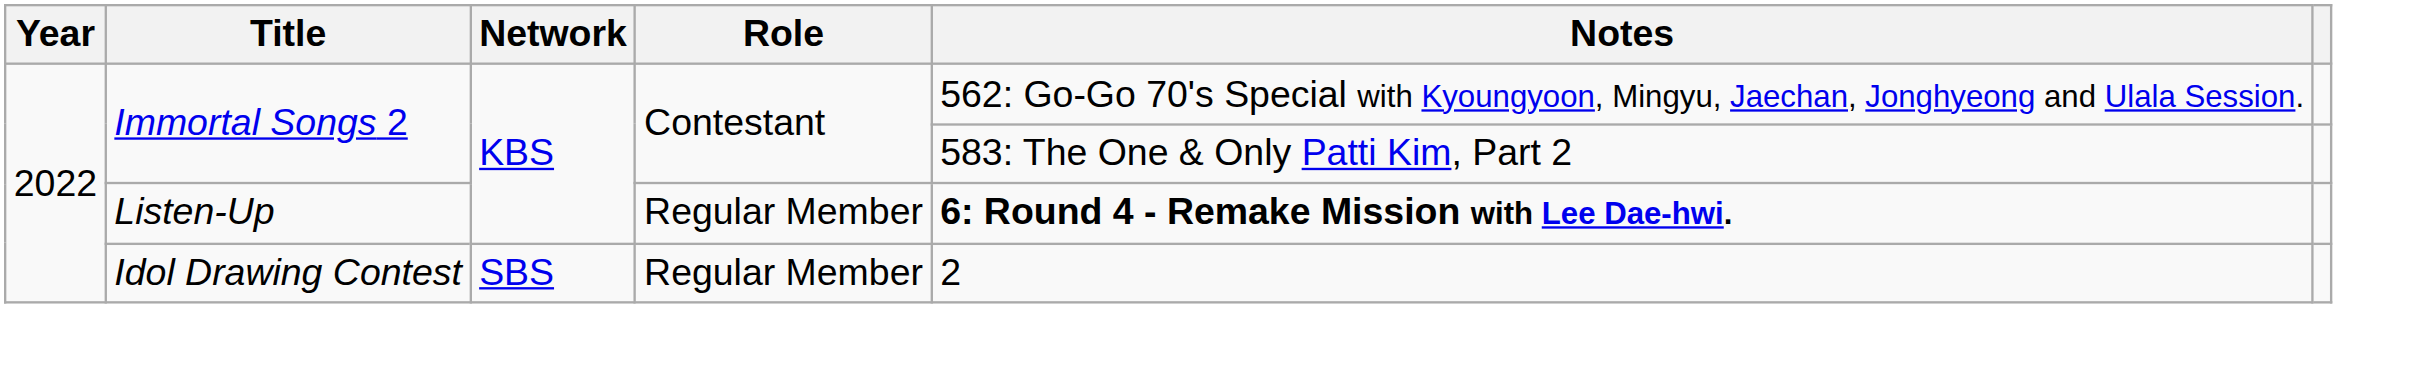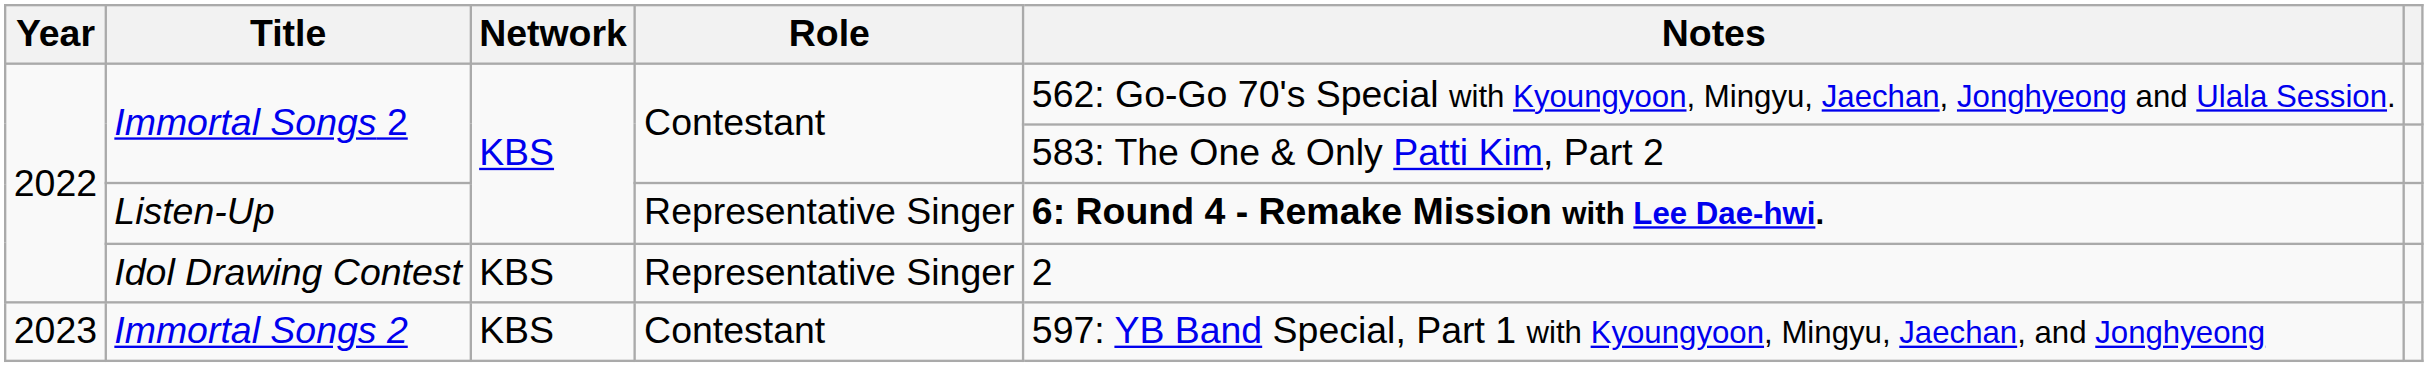Listen-Up | Role: Regular Member -> Representative Singer
Idol Drawing Contest | Network: SBS -> KBS
Idol Drawing Contest | Role: Regular Member -> Representative Singer
+ row: 2023 | Immortal Songs 2 | KBS | Contestant | 597: YB Band Special, Part 1 with Kyoungyoon, Mingyu, Jaechan, and Jonghyeong
